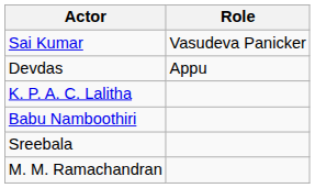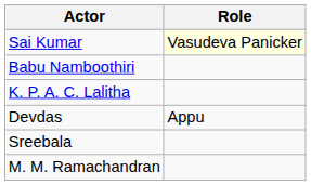Sai Kumar | Role: no background -> lightyellow background
rows swapped: Devdas <-> Babu Namboothiri
